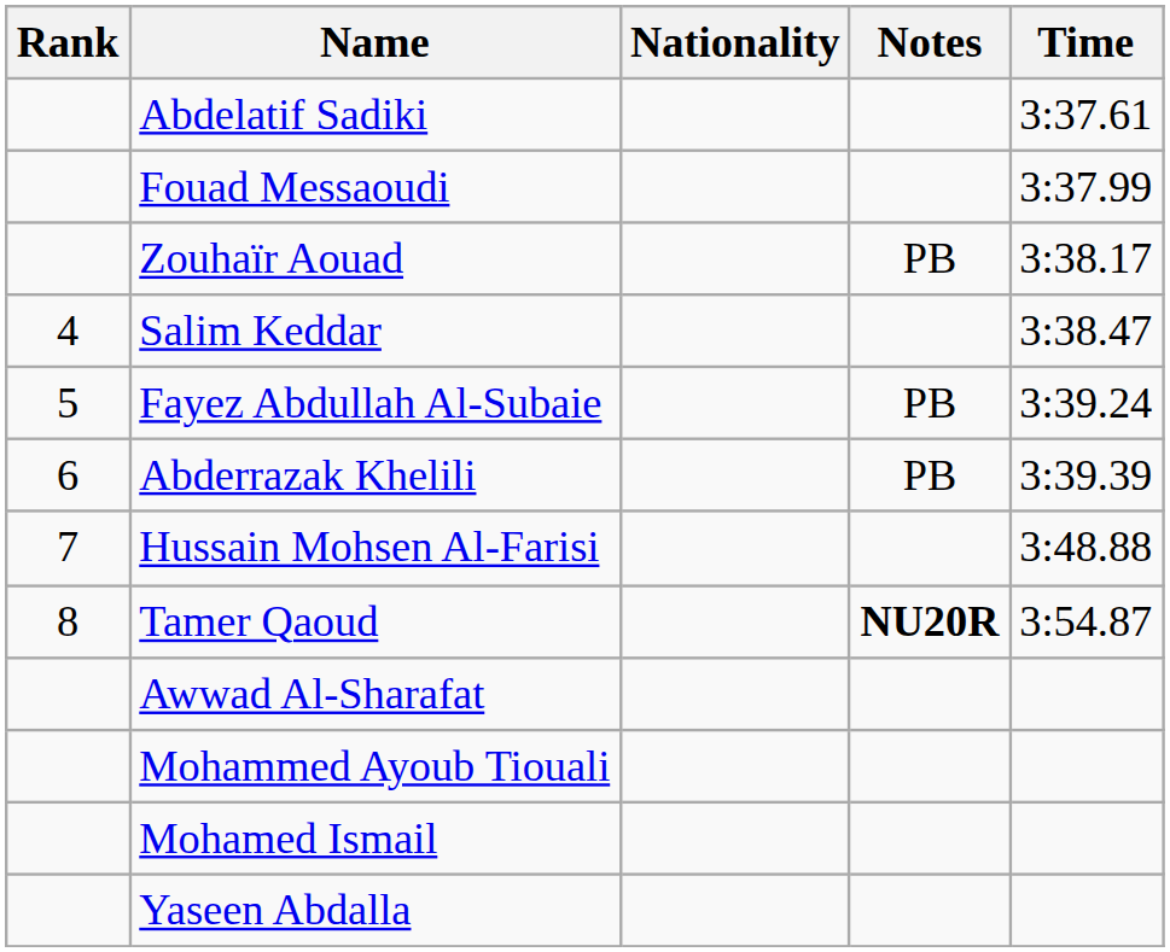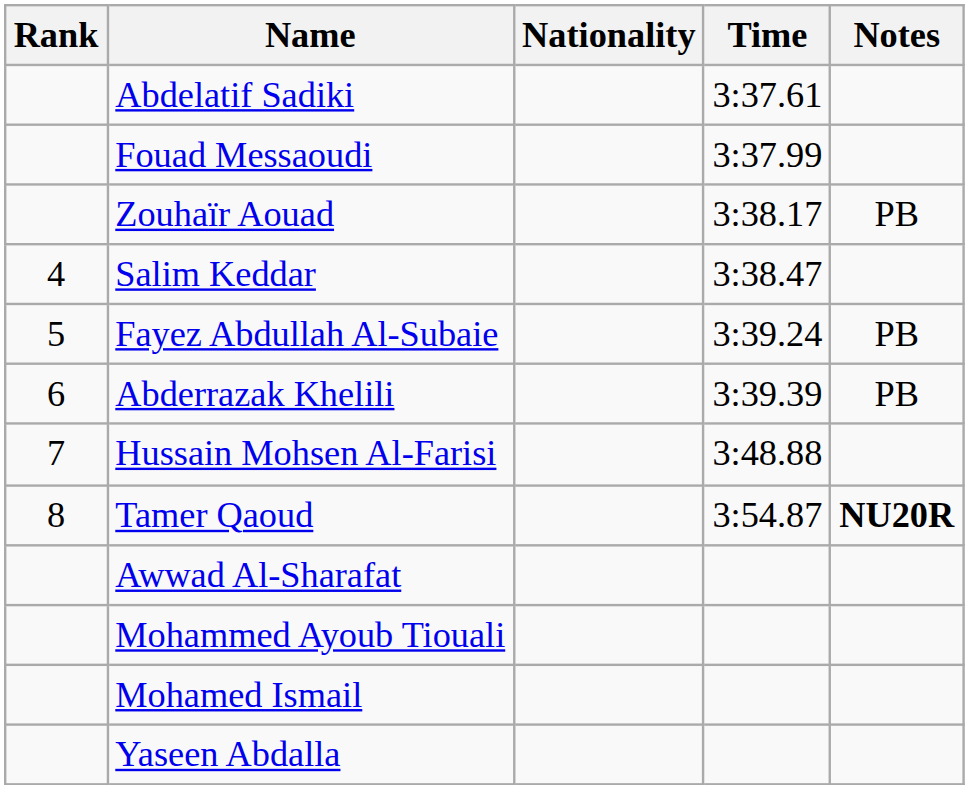columns swapped: Time <-> Notes
